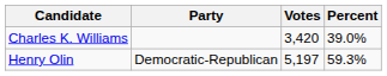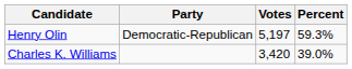rows swapped: Henry Olin <-> Charles K. Williams
